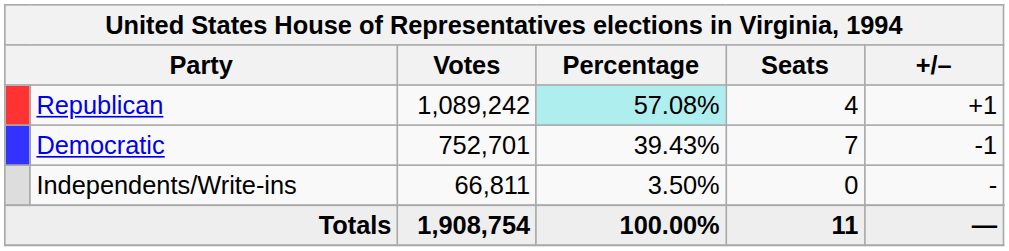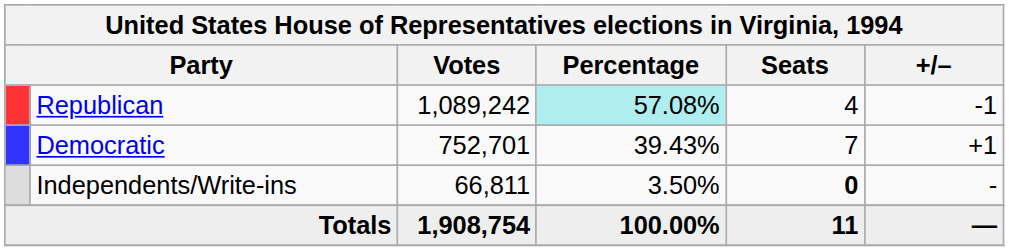Republican | +/–: +1 -> -1
Democratic | +/–: -1 -> +1
Independents/Write-ins | Seats: normal -> bold
